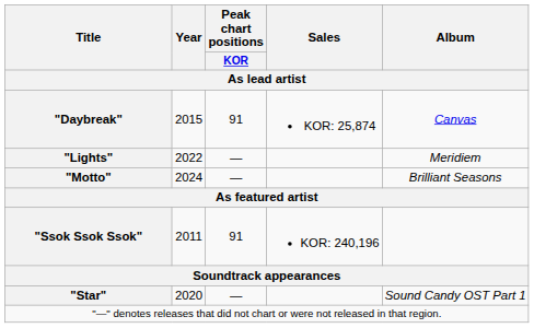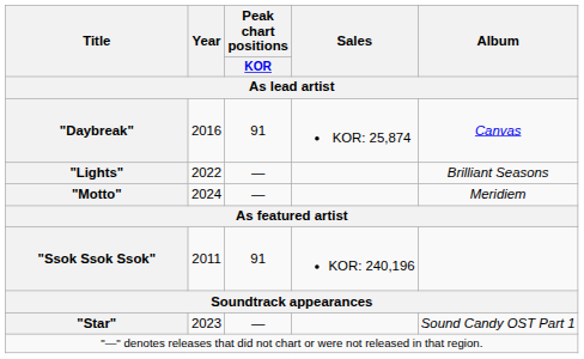"Daybreak" | Year: 2015 -> 2016
"Lights" | Album: Meridiem -> Brilliant Seasons
"Motto" | Album: Brilliant Seasons -> Meridiem
"Star" | Year: 2020 -> 2023
